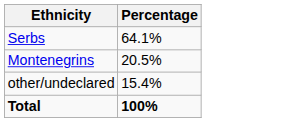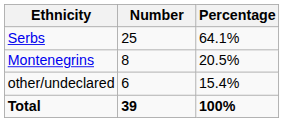+ column: Number | 25 | 8 | 6 | 39
